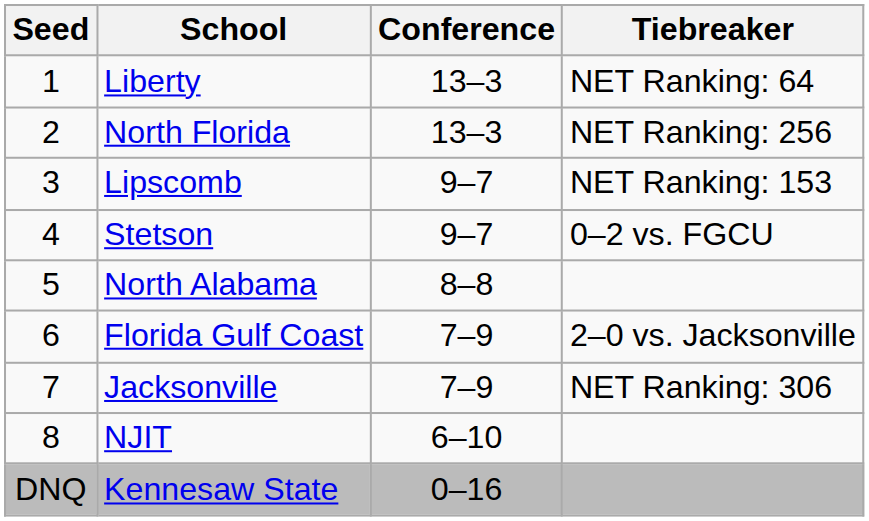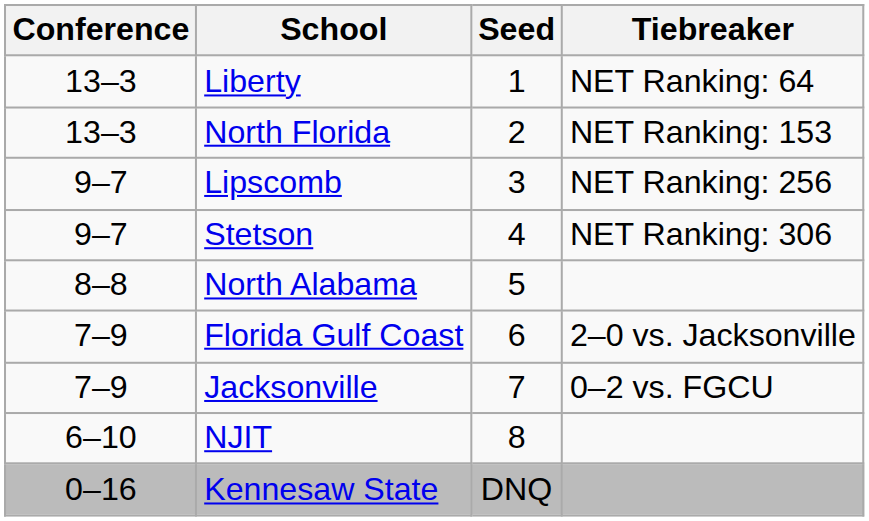columns swapped: Seed <-> Conference
North Florida | Tiebreaker: NET Ranking: 256 -> NET Ranking: 153
Lipscomb | Tiebreaker: NET Ranking: 153 -> NET Ranking: 256
Stetson | Tiebreaker: 0–2 vs. FGCU -> NET Ranking: 306
Jacksonville | Tiebreaker: NET Ranking: 306 -> 0–2 vs. FGCU
